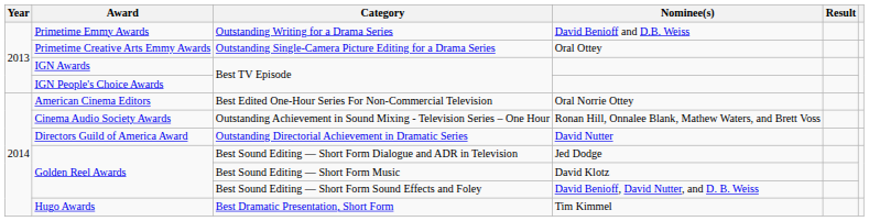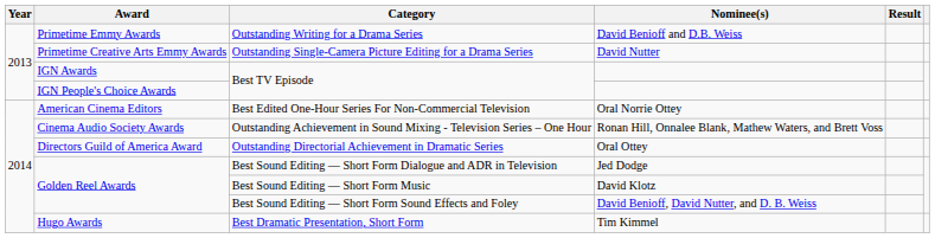Outstanding Single-Camera Picture Editing for a Drama Series | Nominee(s): Oral Ottey -> David Nutter
Outstanding Directorial Achievement in Dramatic Series | Nominee(s): David Nutter -> Oral Ottey
